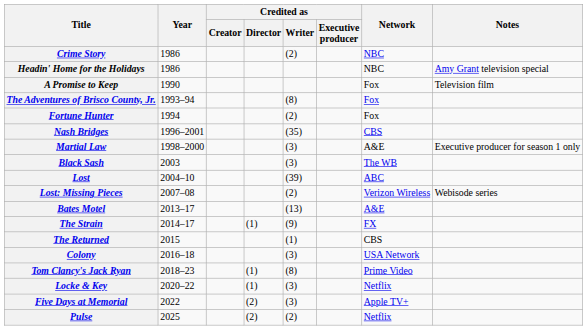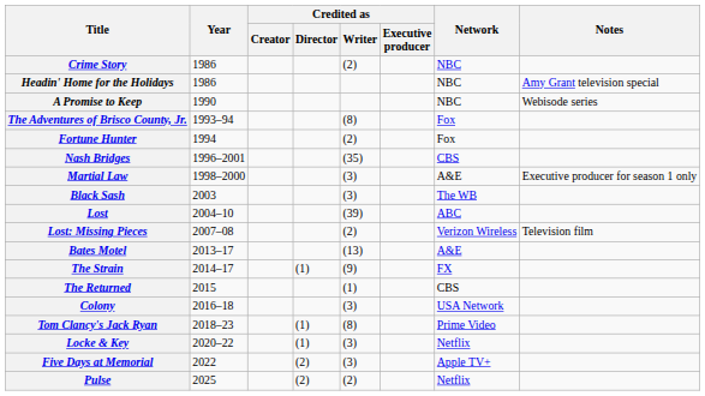A Promise to Keep | Network: Fox -> NBC
A Promise to Keep | Notes: Television film -> Webisode series
Lost: Missing Pieces | Notes: Webisode series -> Television film
